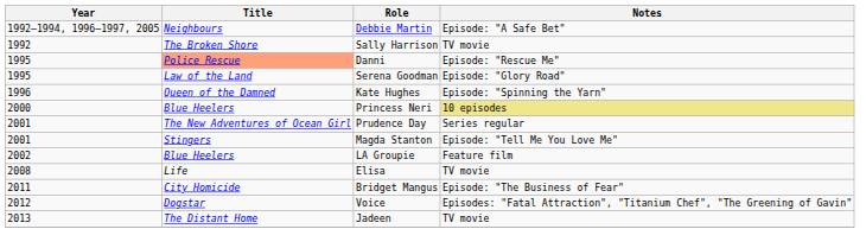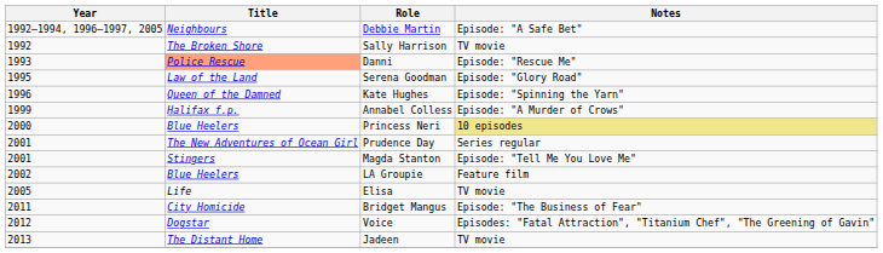Danni | Year: 1995 -> 1993
+ row: 1999 | Halifax f.p. | Annabel Colless | Episode: "A Murder of Crows"
Elisa | Year: 2008 -> 2005
